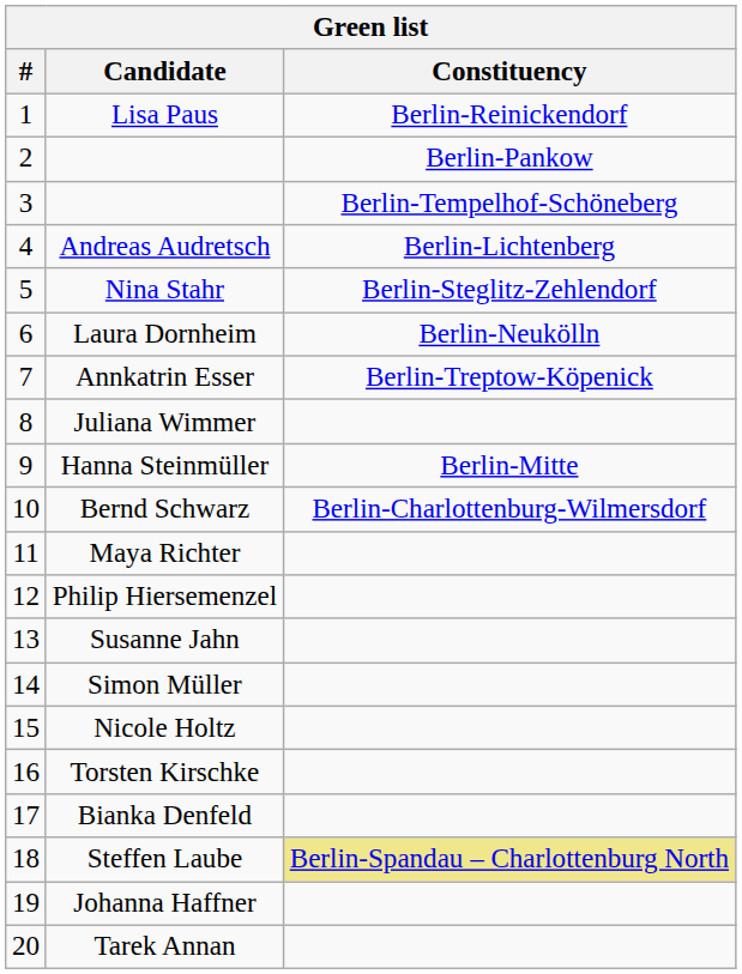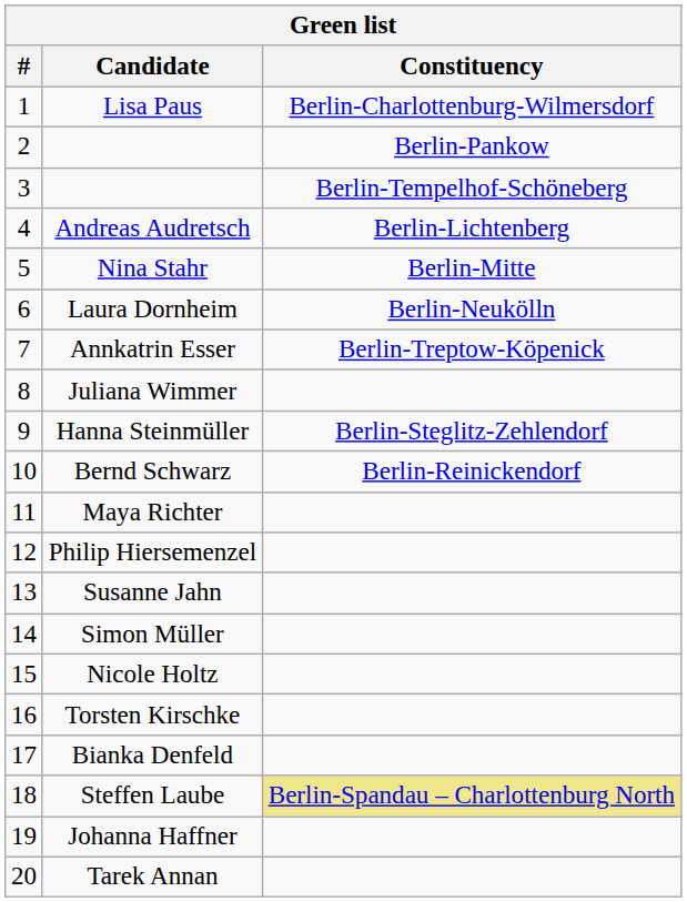Lisa Paus | Constituency: Berlin-Reinickendorf -> Berlin-Charlottenburg-Wilmersdorf
Nina Stahr | Constituency: Berlin-Steglitz-Zehlendorf -> Berlin-Mitte
Hanna Steinmüller | Constituency: Berlin-Mitte -> Berlin-Steglitz-Zehlendorf
Bernd Schwarz | Constituency: Berlin-Charlottenburg-Wilmersdorf -> Berlin-Reinickendorf
